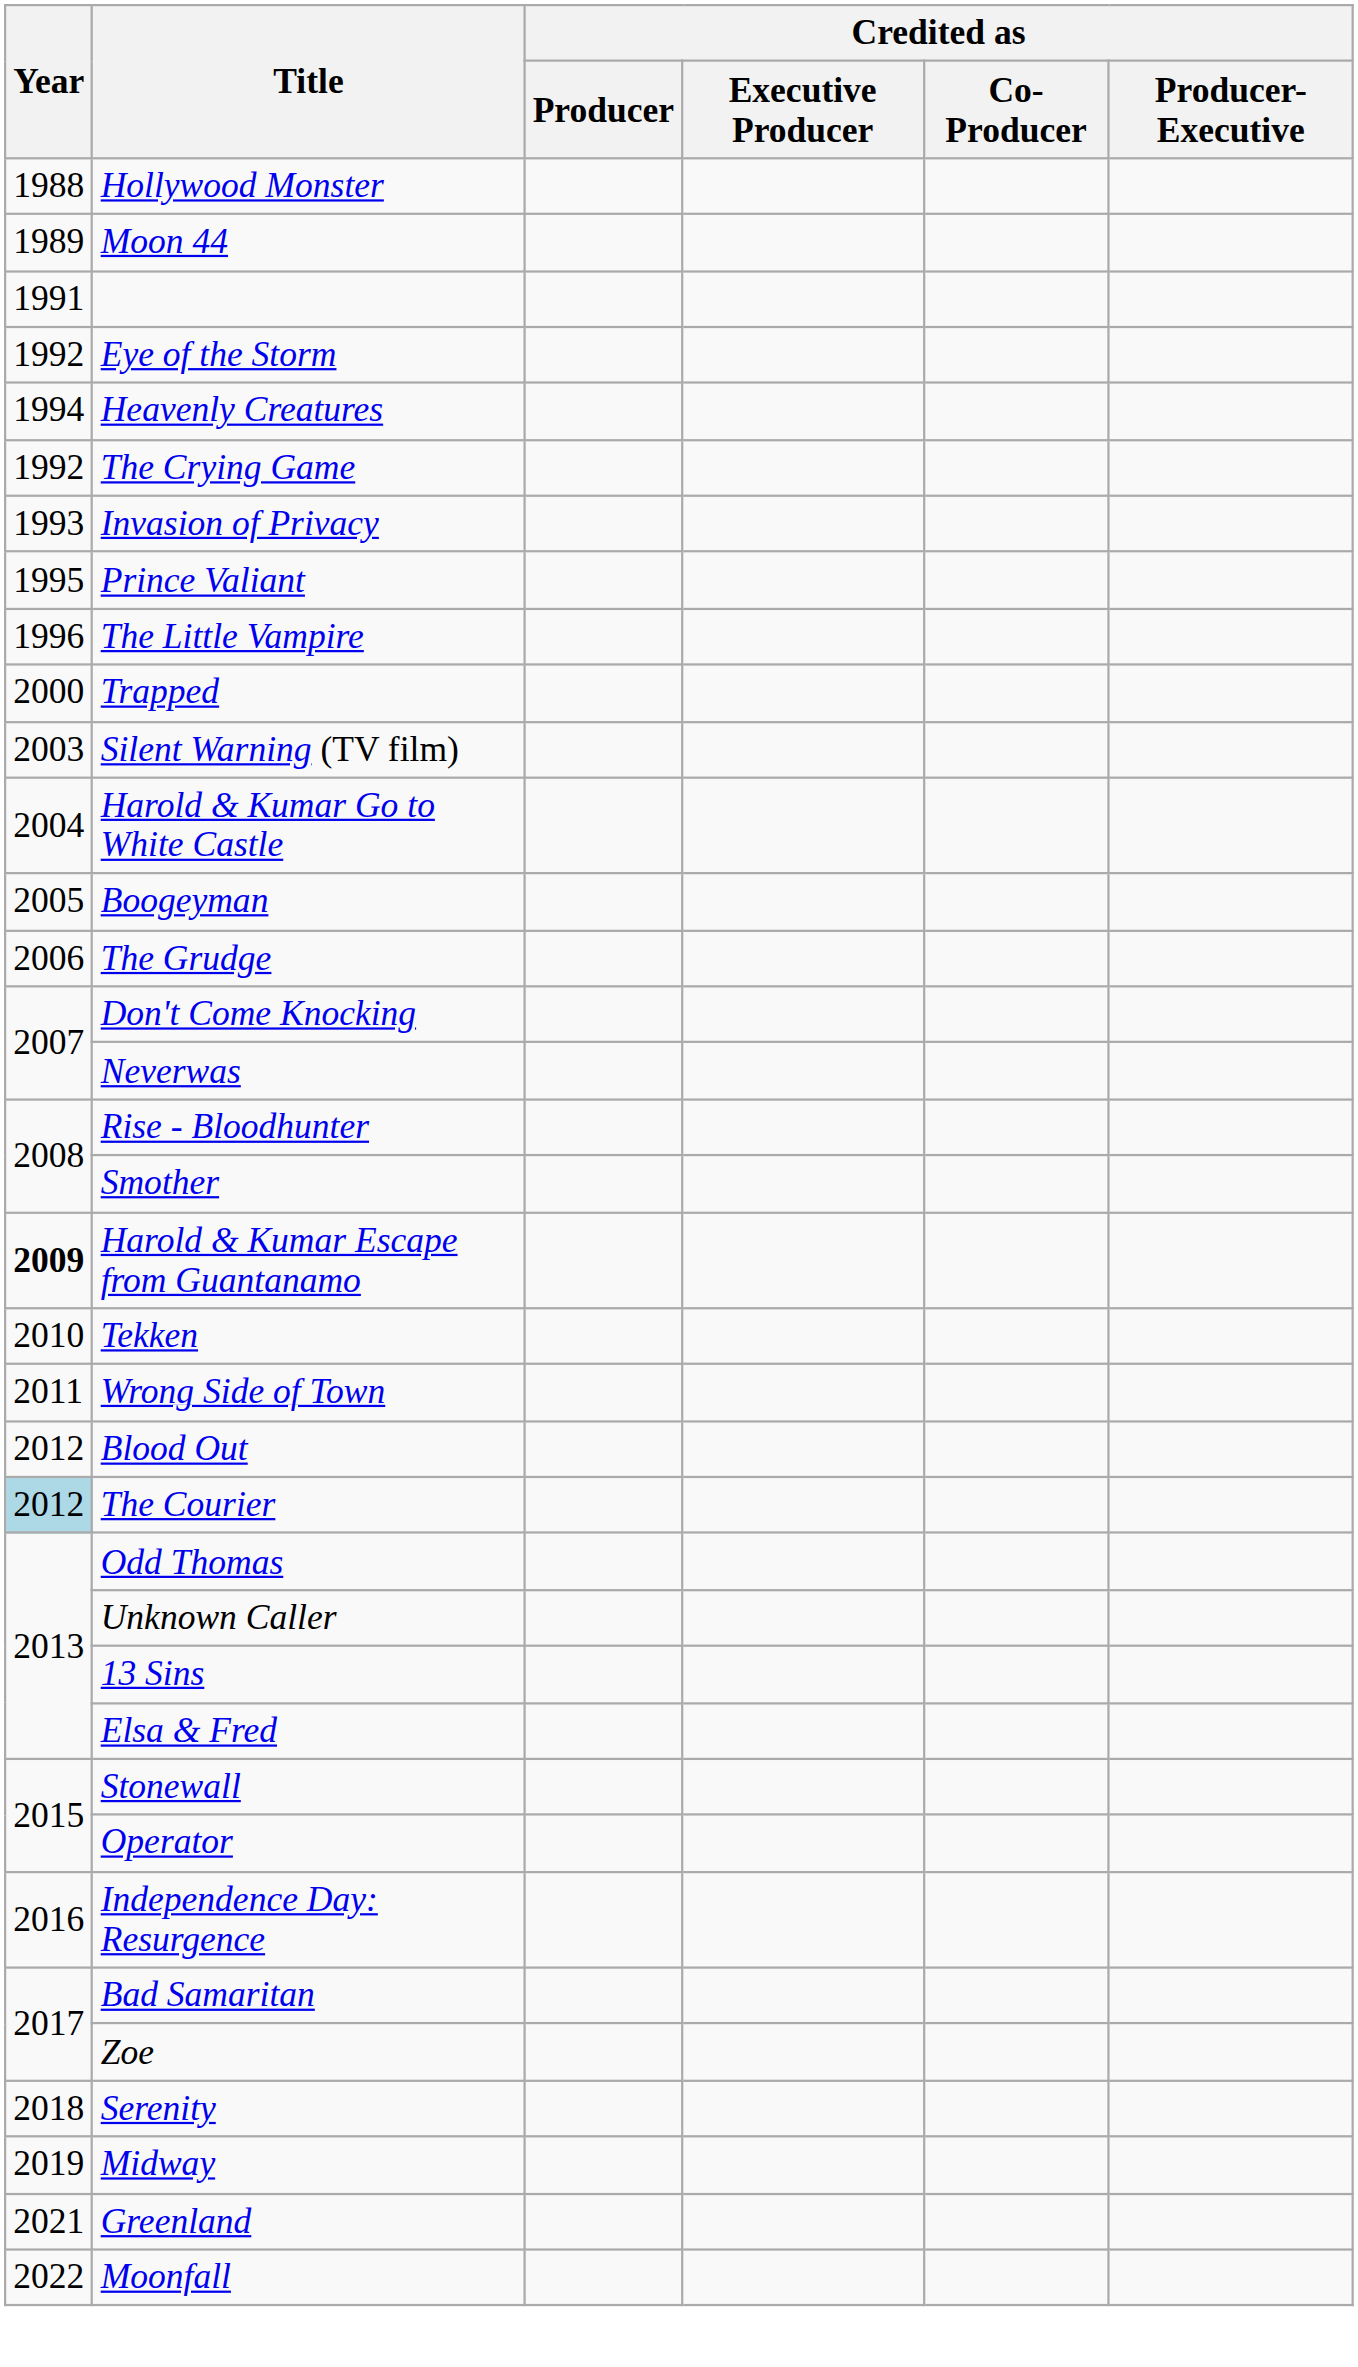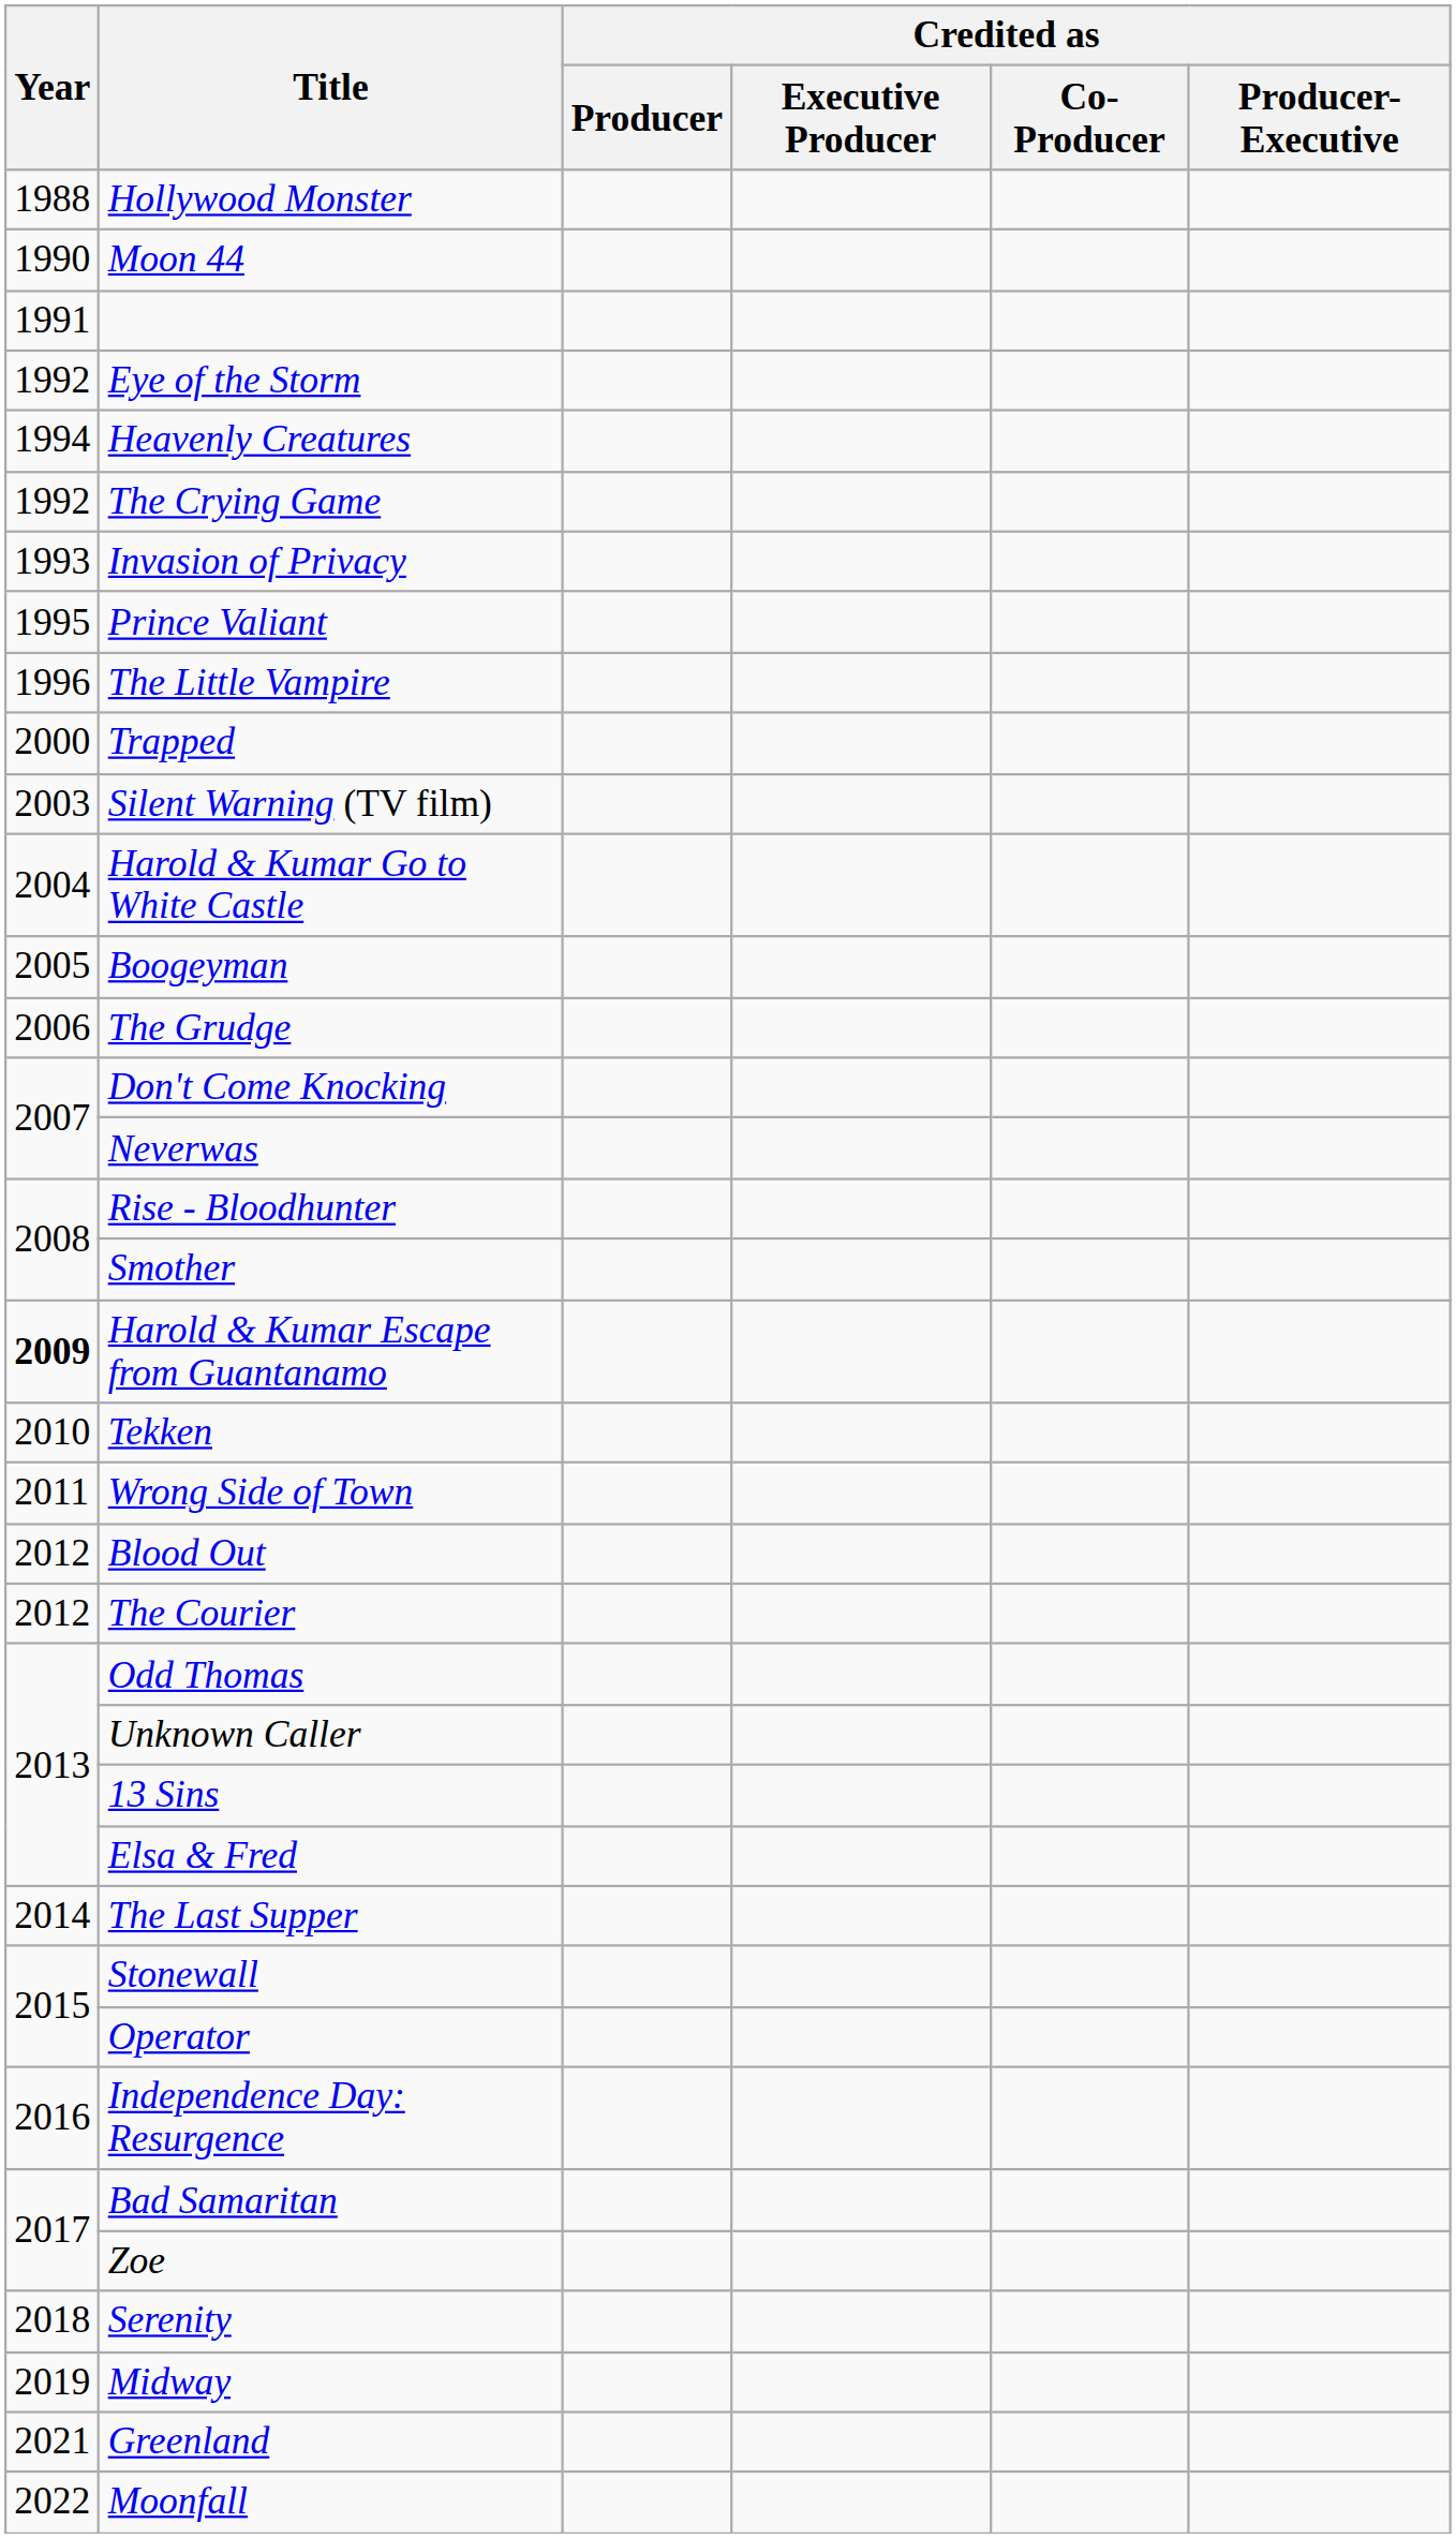Moon 44 | Year: 1989 -> 1990
The Courier | Year: lightblue background -> no background
+ row: 2014 | The Last Supper
